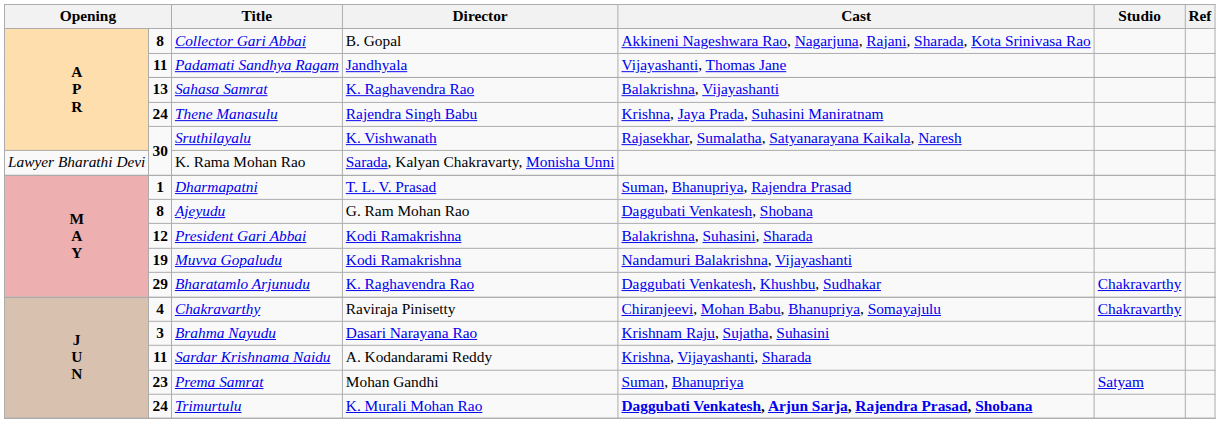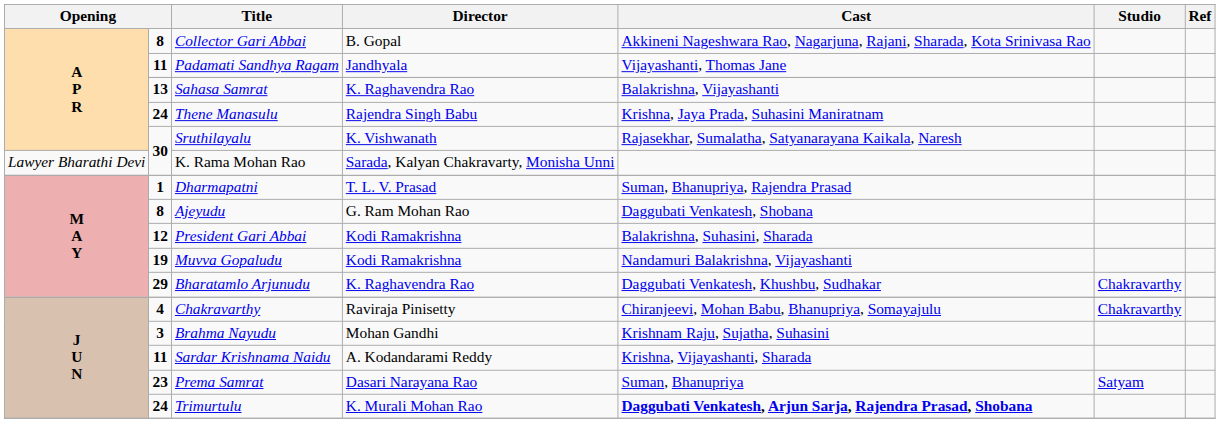Brahma Nayudu | Director: Dasari Narayana Rao -> Mohan Gandhi
Prema Samrat | Director: Mohan Gandhi -> Dasari Narayana Rao
